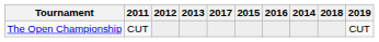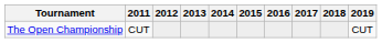columns swapped: 2014 <-> 2017
